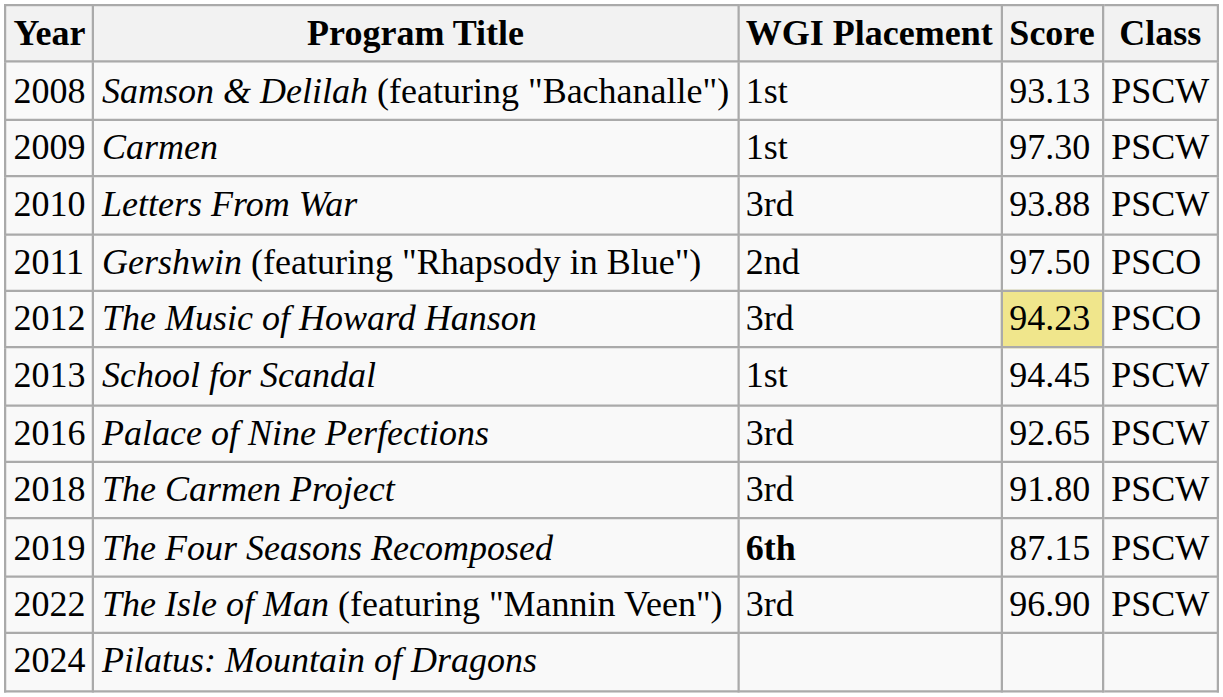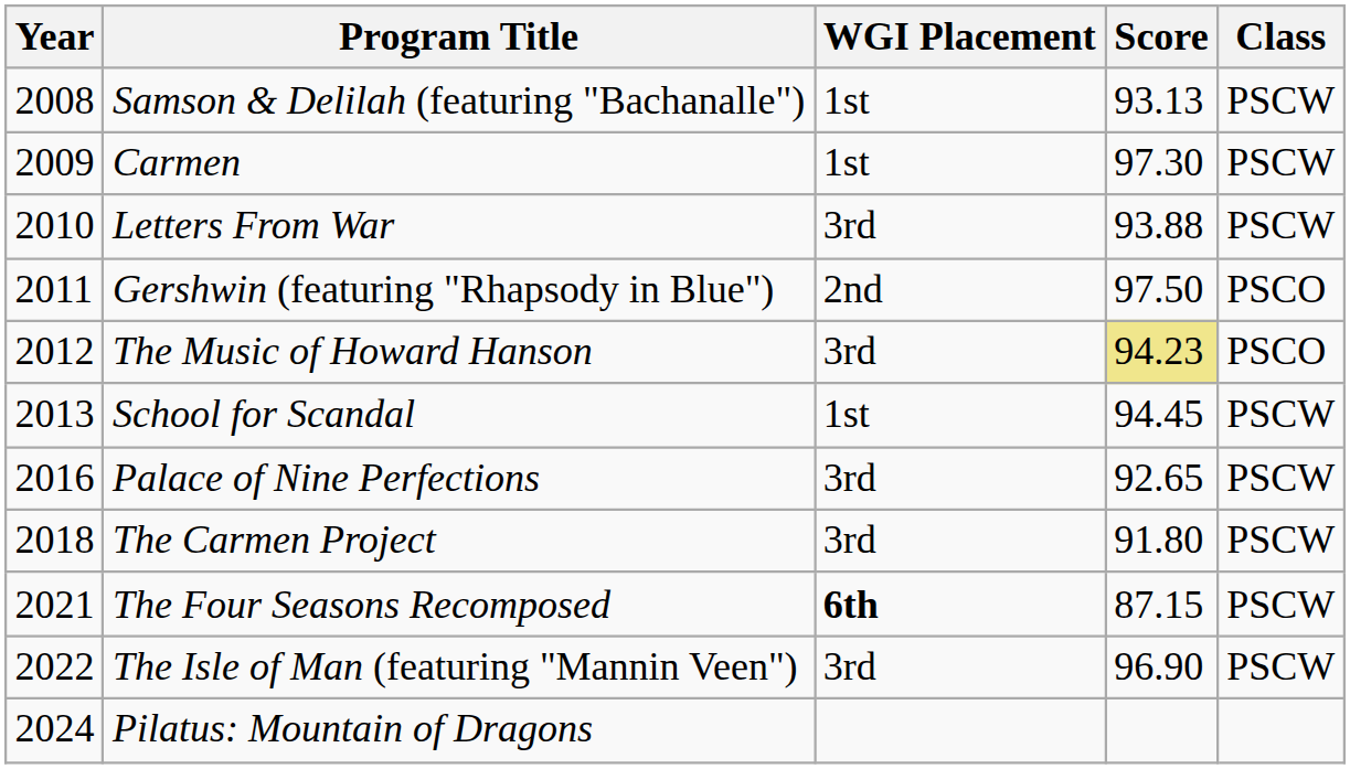The Four Seasons Recomposed | Year: 2019 -> 2021
